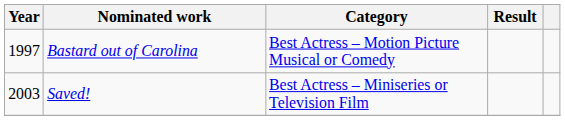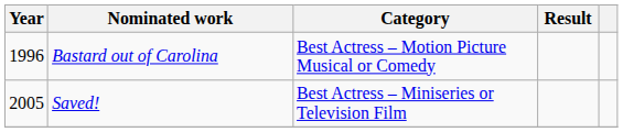Bastard out of Carolina | Year: 1997 -> 1996
Saved! | Year: 2003 -> 2005
